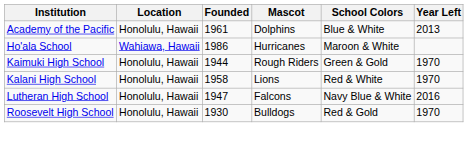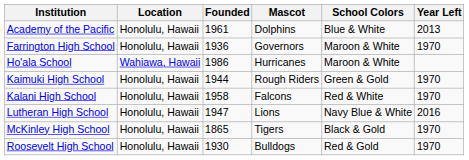+ row: Farrington High School | Honolulu, Hawaii | 1936 | Governors | Maroon & White | 1970
Kalani High School | Mascot: Lions -> Falcons
Lutheran High School | Mascot: Falcons -> Lions
+ row: McKinley High School | Honolulu, Hawaii | 1865 | Tigers | Black & Gold | 1970
